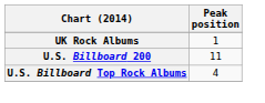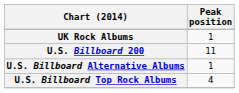+ row: U.S. Billboard Alternative Albums | 1
